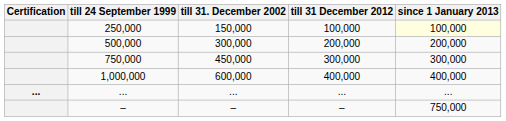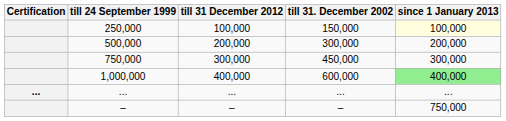columns swapped: till 31. December 2002 <-> till 31 December 2012
1,000,000 | since 1 January 2013: no background -> lightgreen background
